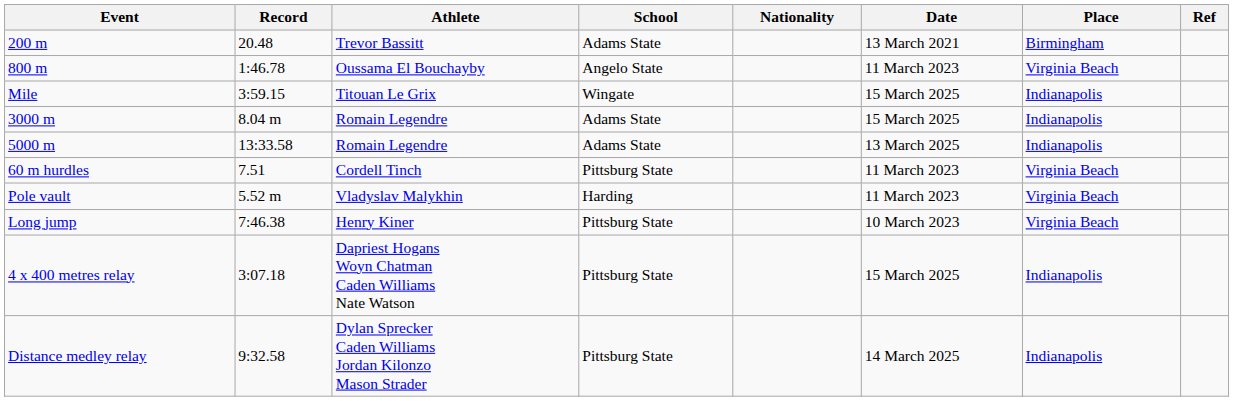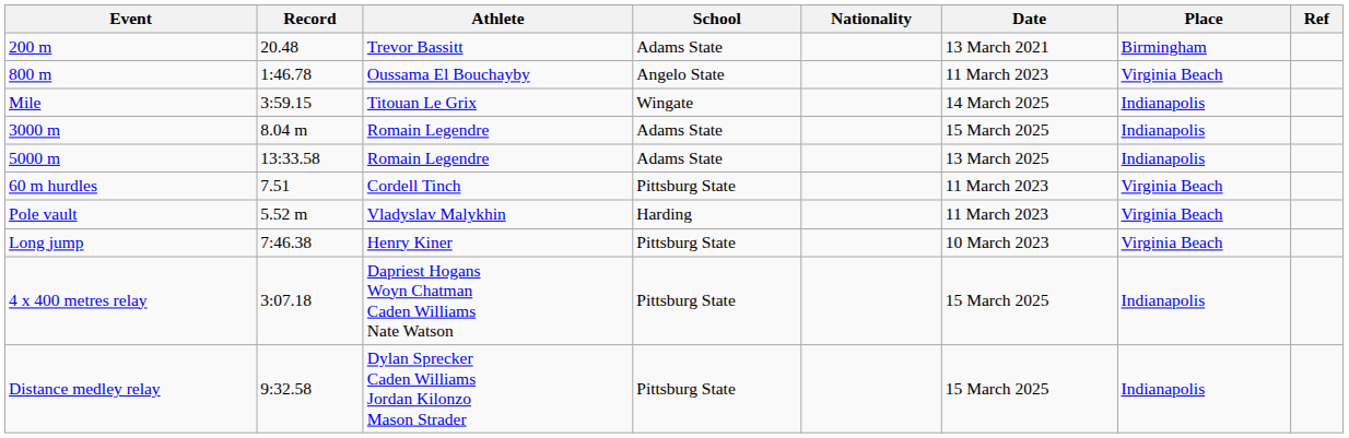Mile | Date: 15 March 2025 -> 14 March 2025
Distance medley relay | Date: 14 March 2025 -> 15 March 2025
